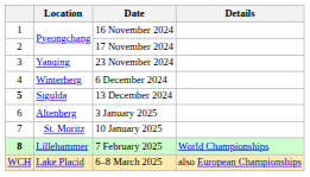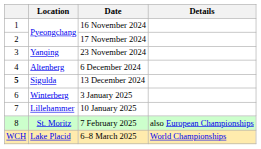6 December 2024 | Location: Winterberg -> Altenberg
3 January 2025 | Location: Altenberg -> Winterberg
10 January 2025 | Location: St. Moritz -> Lillehammer
7 February 2025 | column 1: bold -> normal
7 February 2025 | Location: Lillehammer -> St. Moritz
7 February 2025 | Details: World Championships -> also European Championships
6–8 March 2025 | Details: also European Championships -> World Championships
